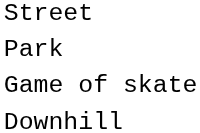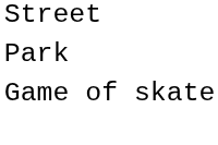- row: Downhill
